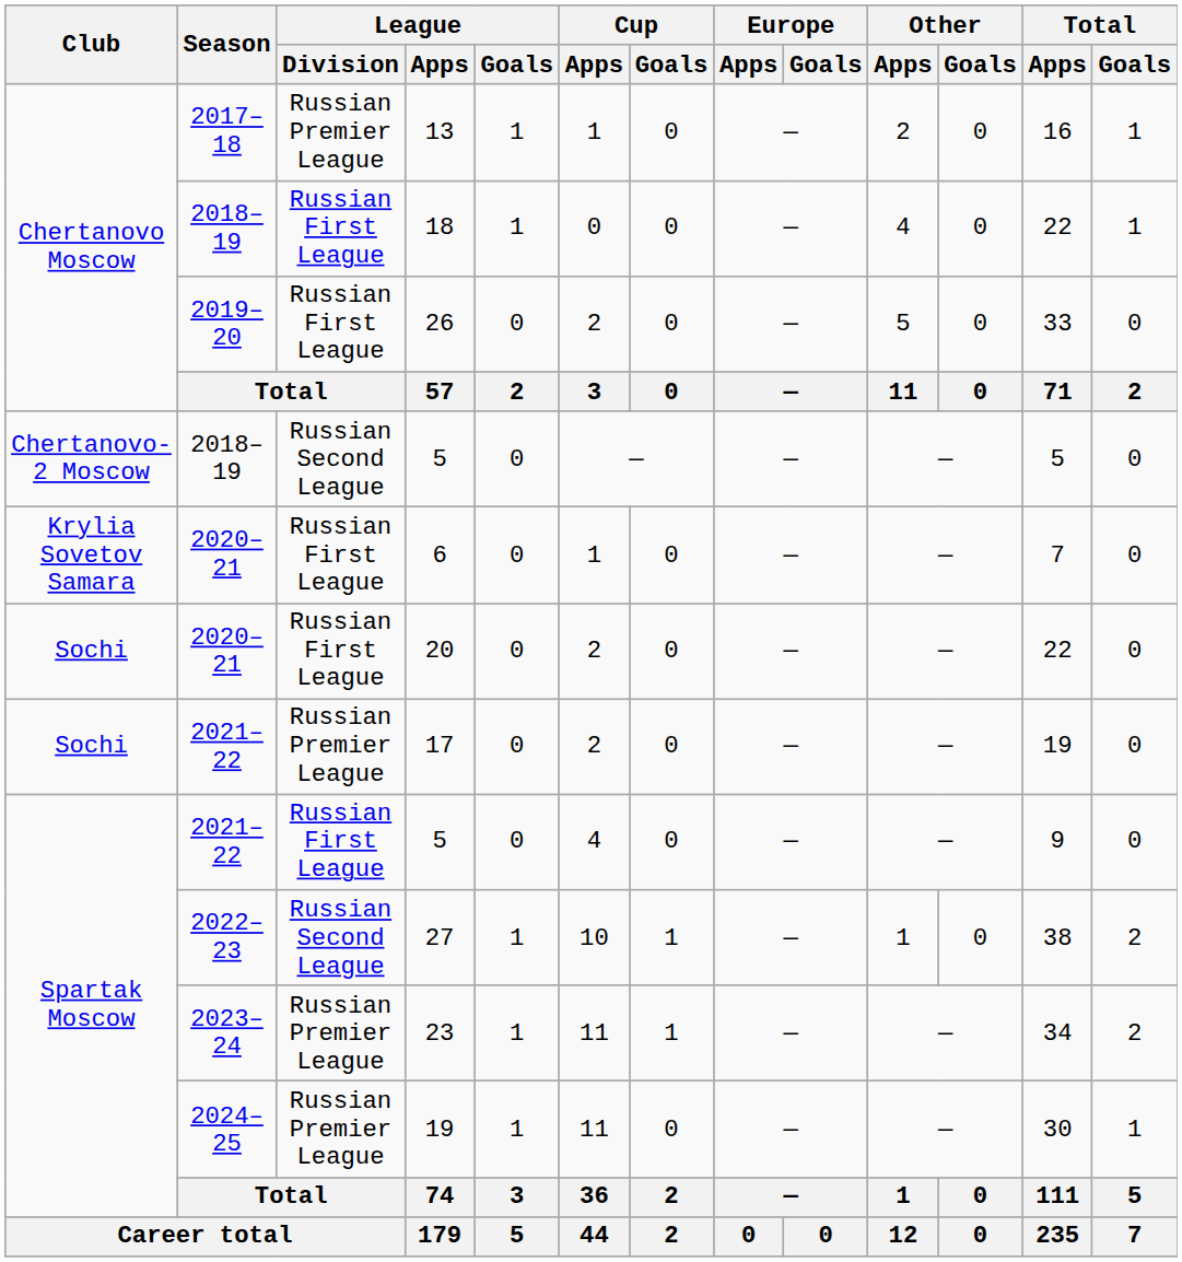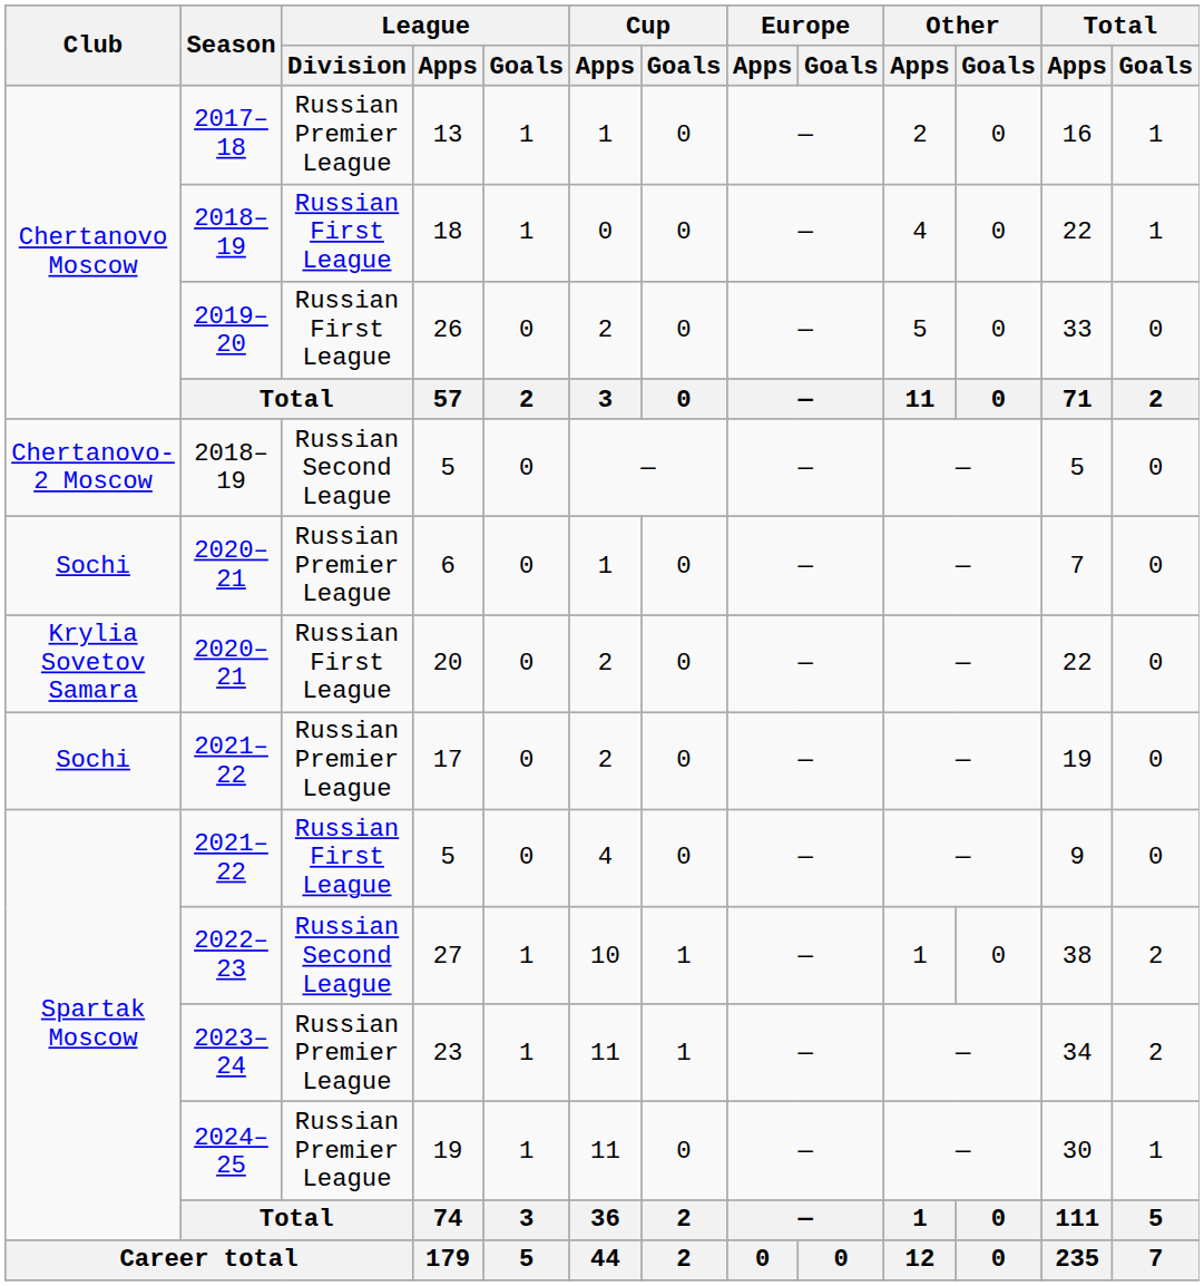6 | Club: Krylia Sovetov Samara -> Sochi
6 | League / Division: Russian First League -> Russian Premier League
20 | Club: Sochi -> Krylia Sovetov Samara
